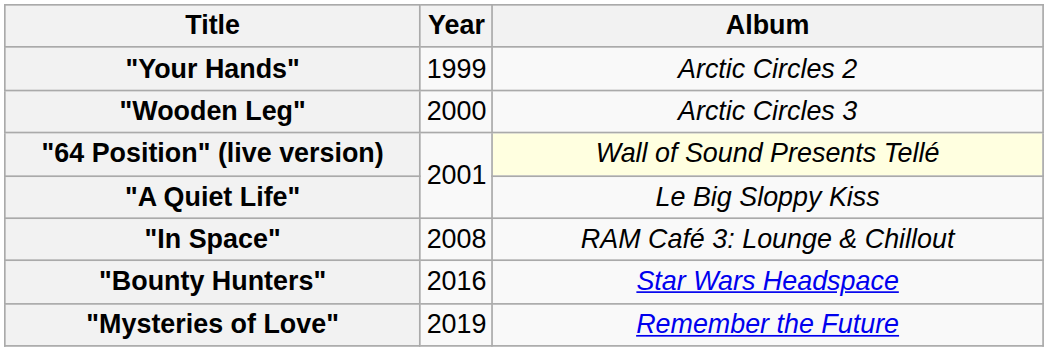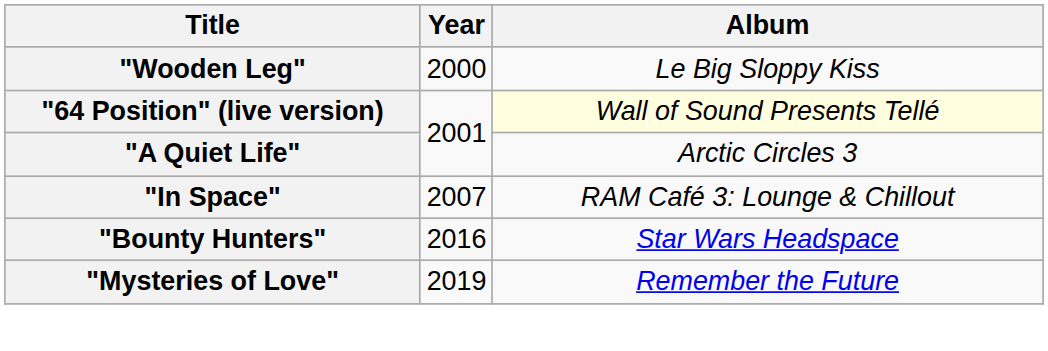- row: "Your Hands" | 1999 | Arctic Circles 2
"Wooden Leg" | Album: Arctic Circles 3 -> Le Big Sloppy Kiss
"A Quiet Life" | Album: Le Big Sloppy Kiss -> Arctic Circles 3
"In Space" | Year: 2008 -> 2007
